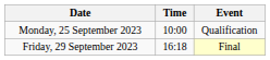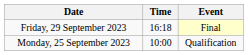rows swapped: Monday, 25 September 2023 <-> Friday, 29 September 2023
